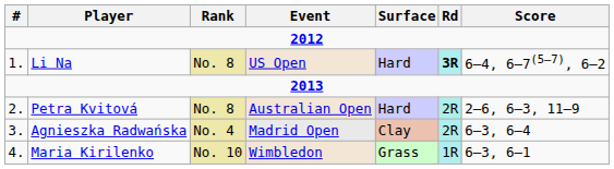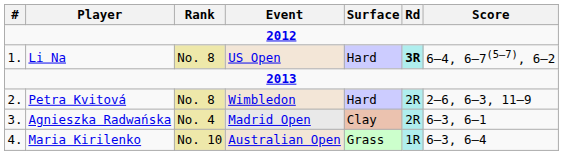Petra Kvitová | Event: Australian Open -> Wimbledon
Agnieszka Radwańska | Score: 6–3, 6–4 -> 6–3, 6–1
Maria Kirilenko | Event: Wimbledon -> Australian Open
Maria Kirilenko | Score: 6–3, 6–1 -> 6–3, 6–4
